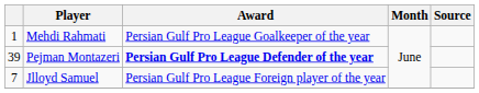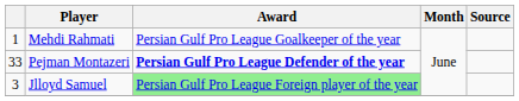Pejman Montazeri | column 1: 39 -> 33
Jlloyd Samuel | column 1: 7 -> 3
Jlloyd Samuel | Award: no background -> lightgreen background
